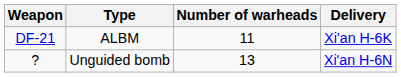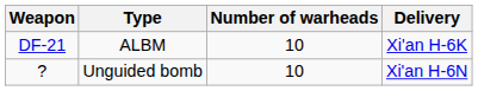DF-21 | Number of warheads: 11 -> 10
? | Number of warheads: 13 -> 10
